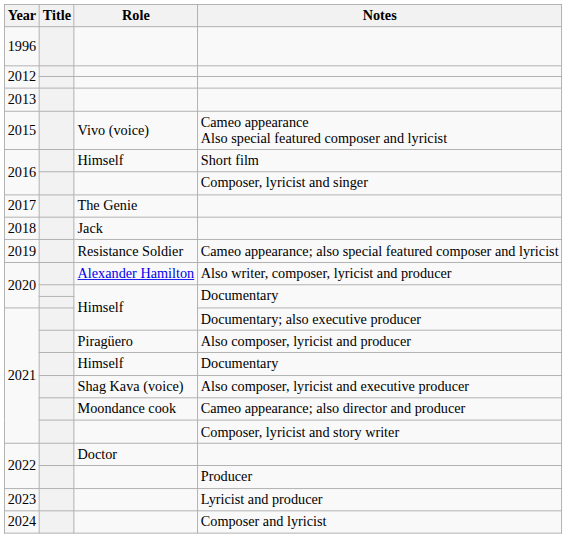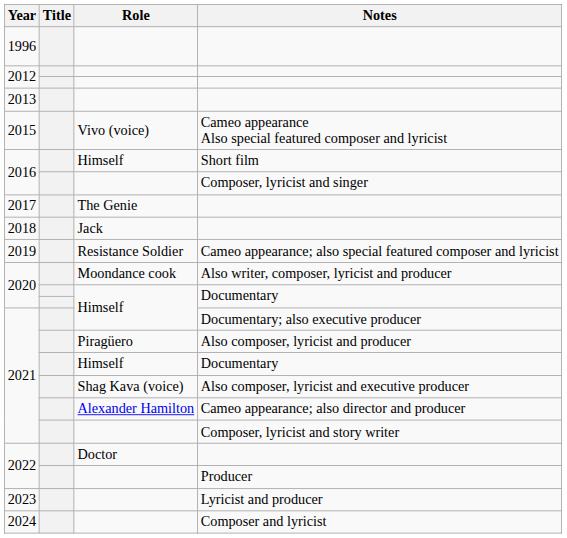Also writer, composer, lyricist and producer | Role: Alexander Hamilton -> Moondance cook
Cameo appearance; also director and producer | Role: Moondance cook -> Alexander Hamilton
